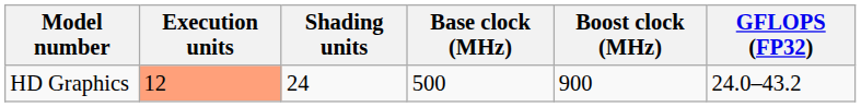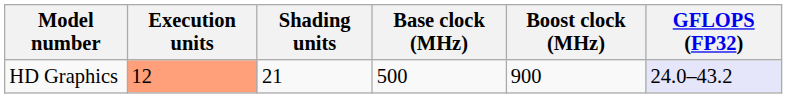HD Graphics | Shading units: 24 -> 21
HD Graphics | GFLOPS (FP32): no background -> lavender background
